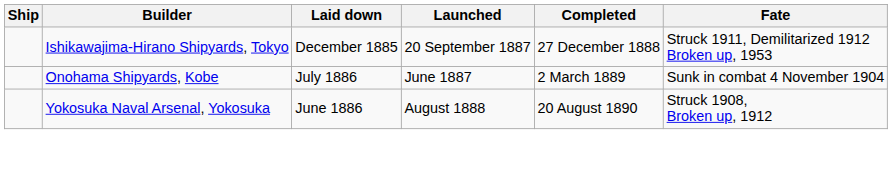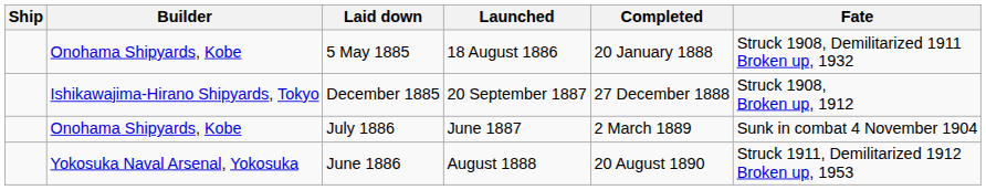+ row: Onohama Shipyards, Kobe | 5 May 1885 | 18 August 1886 | 20 January 1888 | Struck 1908, Demilitarized 1911 Broken up, 1932
December 1885 | Fate: Struck 1911, Demilitarized 1912 Broken up, 1953 -> Struck 1908, Broken up, 1912
June 1886 | Fate: Struck 1908, Broken up, 1912 -> Struck 1911, Demilitarized 1912 Broken up, 1953
